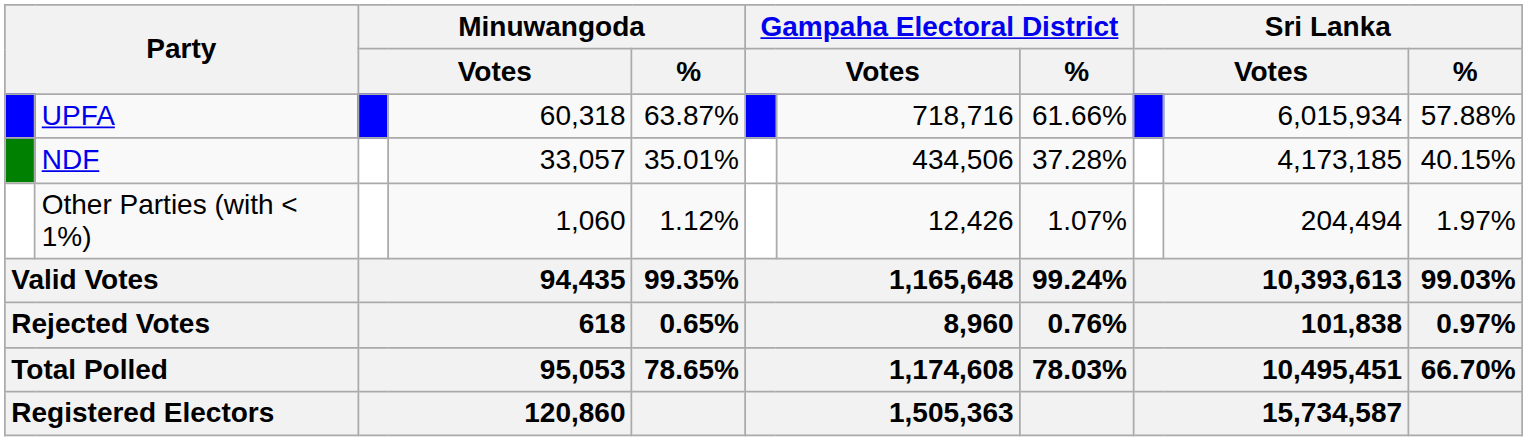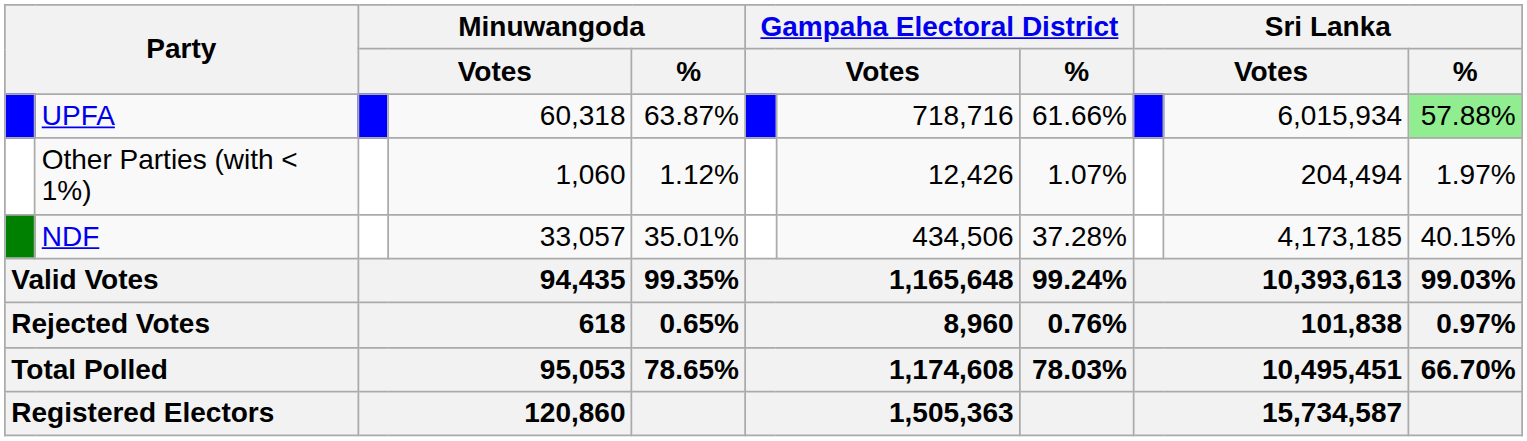UPFA | Sri Lanka / %: no background -> lightgreen background
rows swapped: NDF <-> Other Parties (with < 1%)
